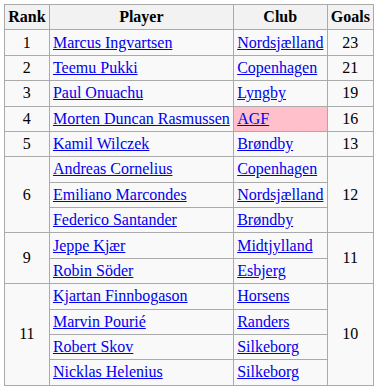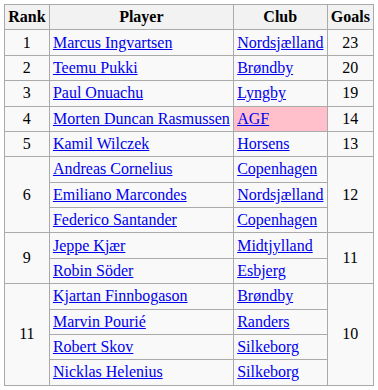Teemu Pukki | Club: Copenhagen -> Brøndby
Teemu Pukki | Goals: 21 -> 20
Morten Duncan Rasmussen | Goals: 16 -> 14
Kamil Wilczek | Club: Brøndby -> Horsens
Federico Santander | Club: Brøndby -> Copenhagen
Kjartan Finnbogason | Club: Horsens -> Brøndby
